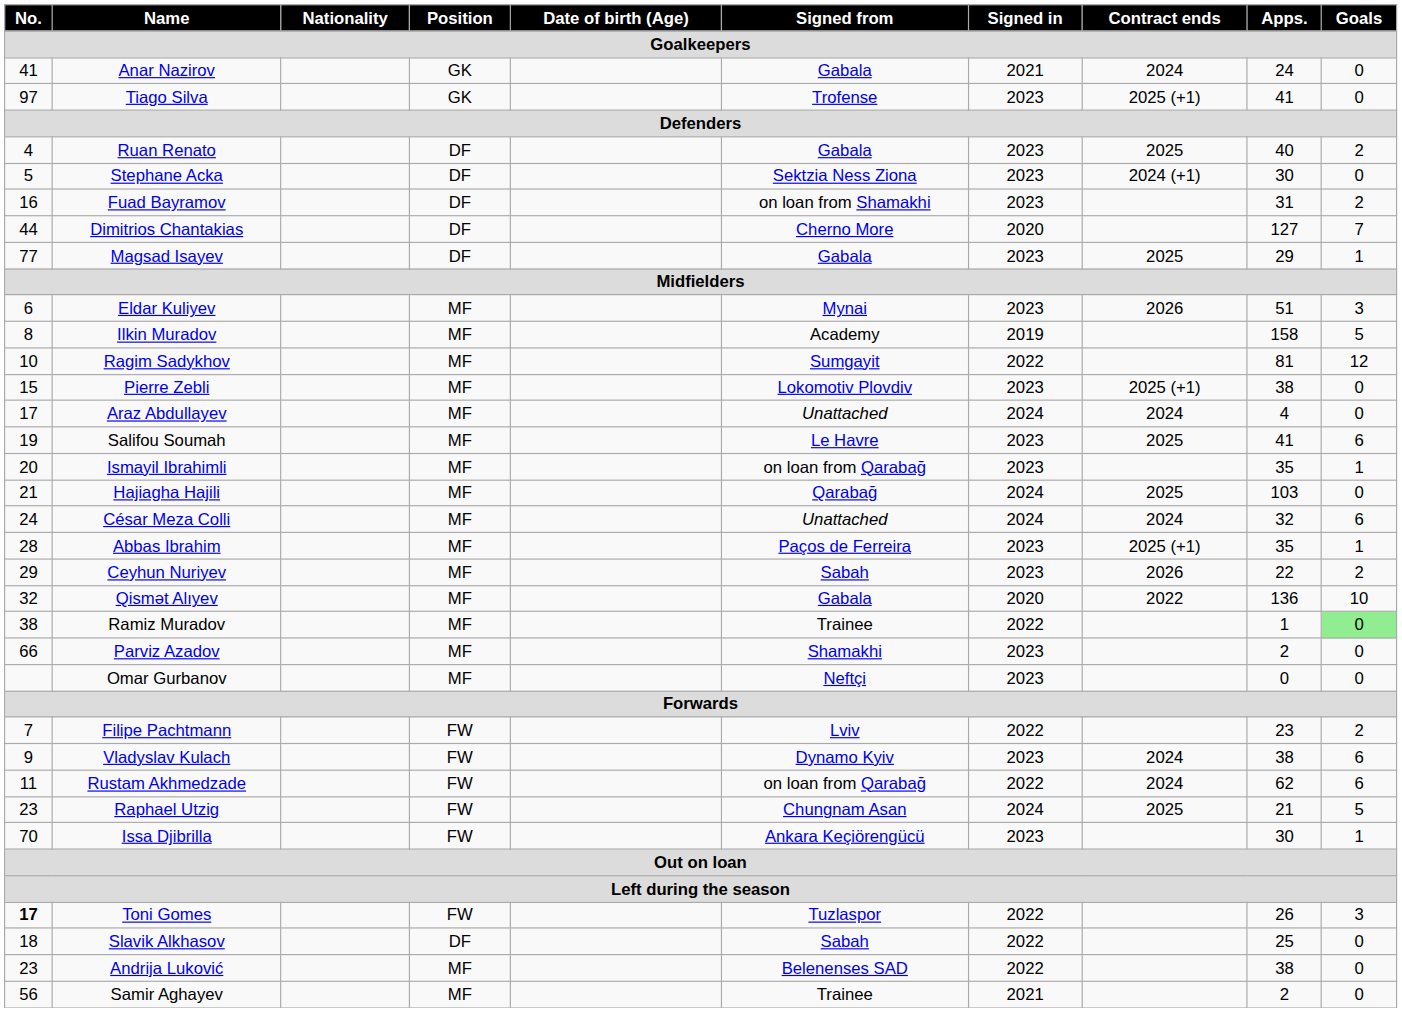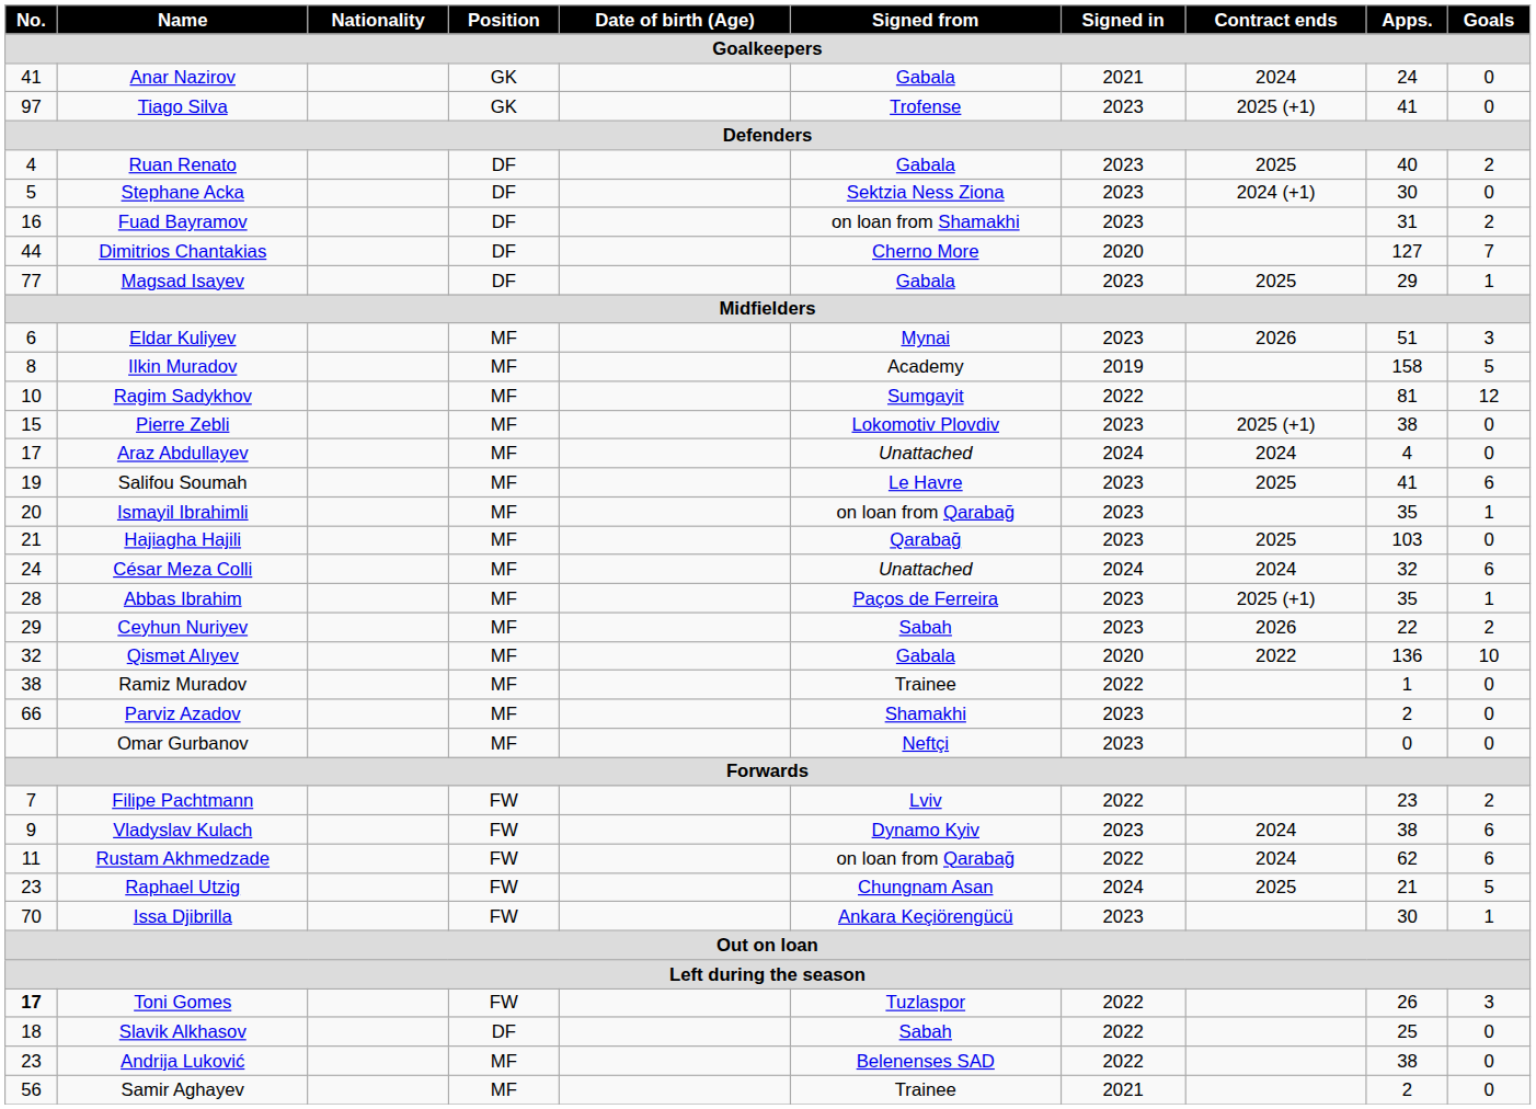Hajiagha Hajili | Signed in: 2024 -> 2023
Ramiz Muradov | Goals: lightgreen background -> no background
